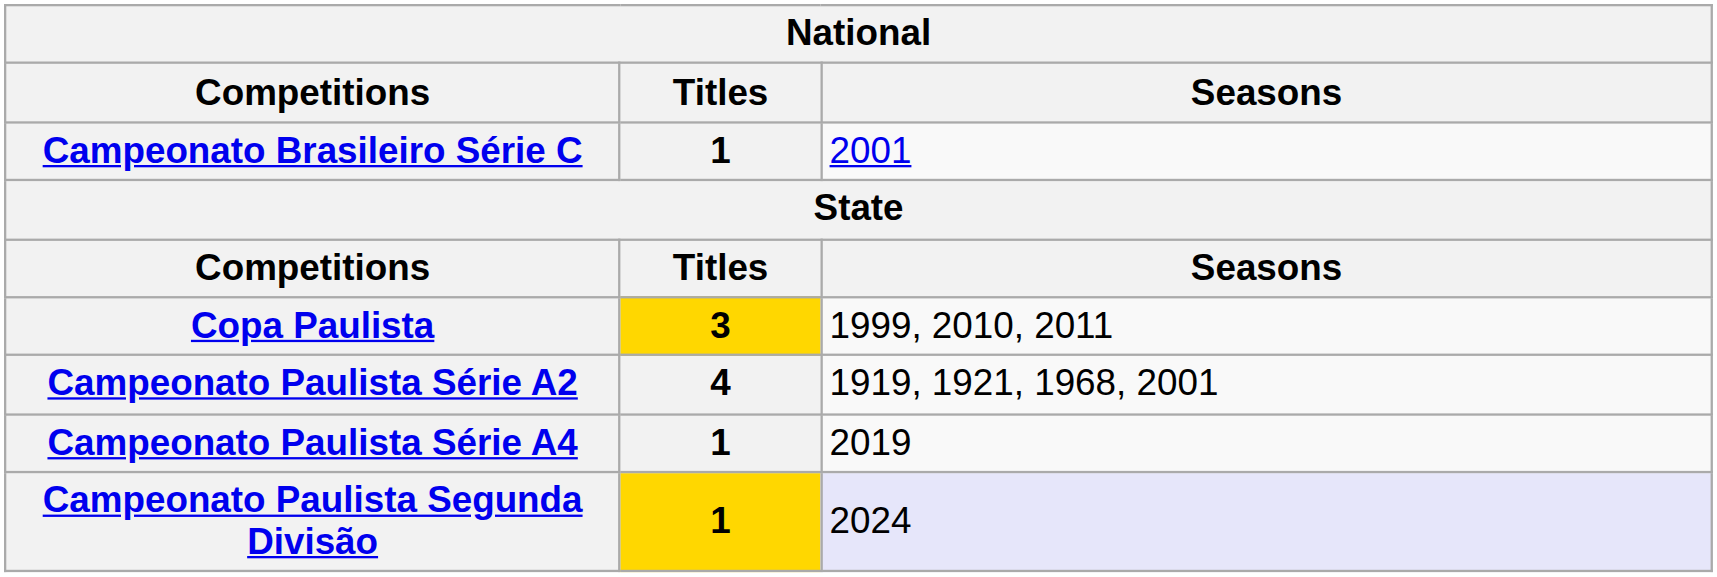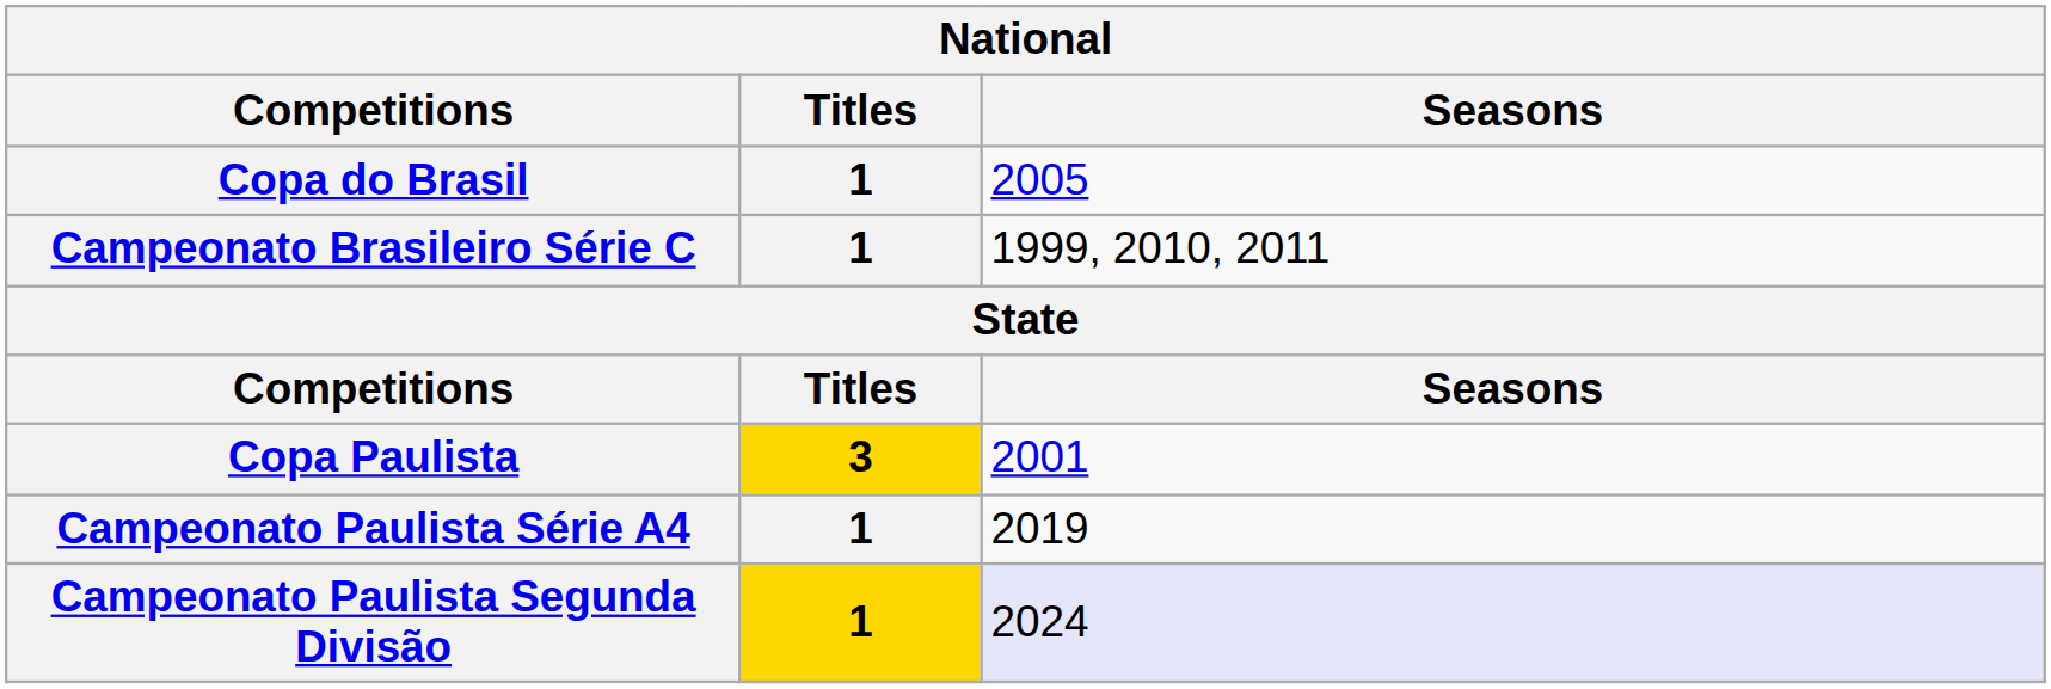+ row: Copa do Brasil | 1 | 2005
Campeonato Brasileiro Série C | Seasons: 2001 -> 1999, 2010, 2011
Copa Paulista | Seasons: 1999, 2010, 2011 -> 2001
- row: Campeonato Paulista Série A2 | 4 | 1919, 1921, 1968, 2001
